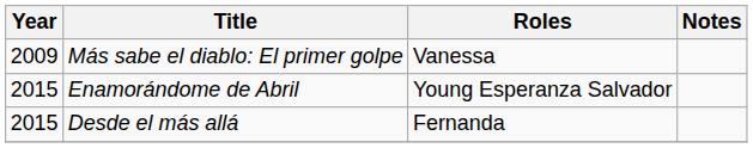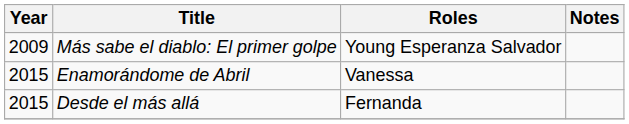Más sabe el diablo: El primer golpe | Roles: Vanessa -> Young Esperanza Salvador
Enamorándome de Abril | Roles: Young Esperanza Salvador -> Vanessa
